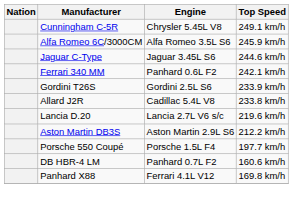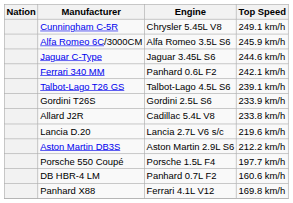+ row: Talbot-Lago T26 GS | Talbot-Lago 4.5L S6 | 239.1 km/h
